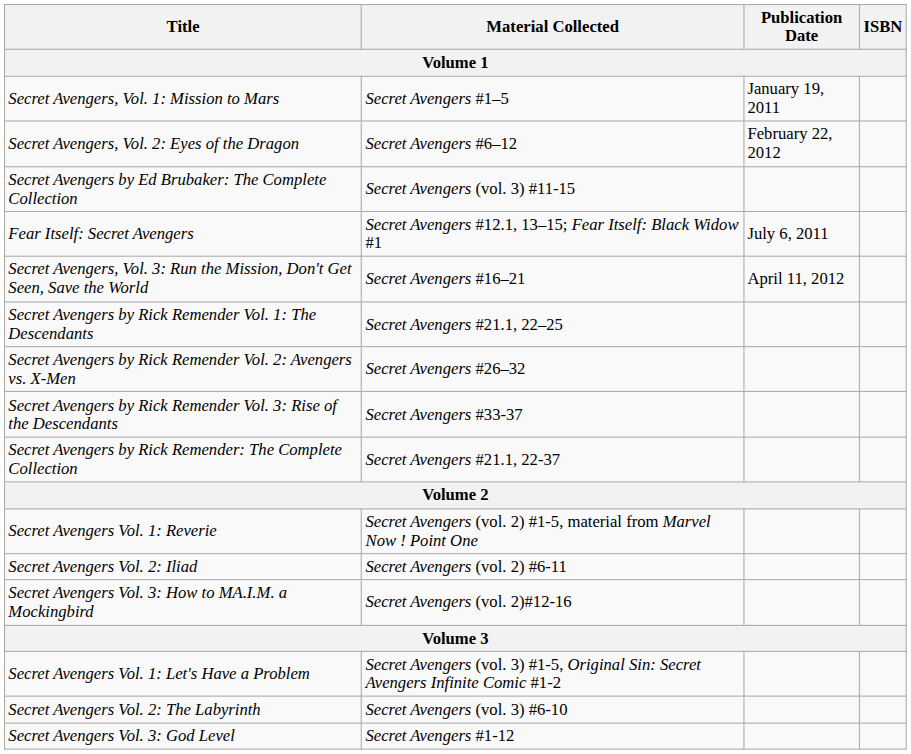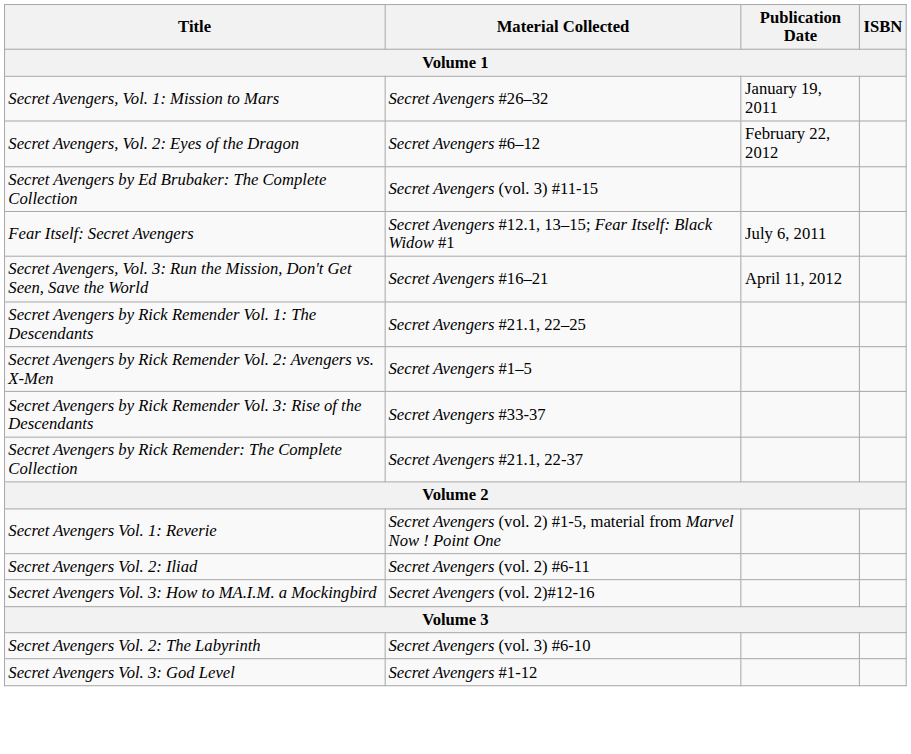Secret Avengers, Vol. 1: Mission to Mars | Material Collected: Secret Avengers #1–5 -> Secret Avengers #26–32
Secret Avengers by Rick Remender Vol. 2: Avengers vs. X-Men | Material Collected: Secret Avengers #26–32 -> Secret Avengers #1–5
- row: Secret Avengers Vol. 1: Let's Have a Problem | Secret Avengers (vol. 3) #1-5, Original Sin: Secret Avengers Infinite Comic #1-2
